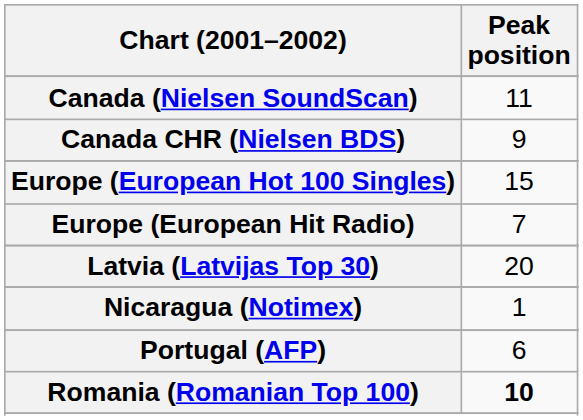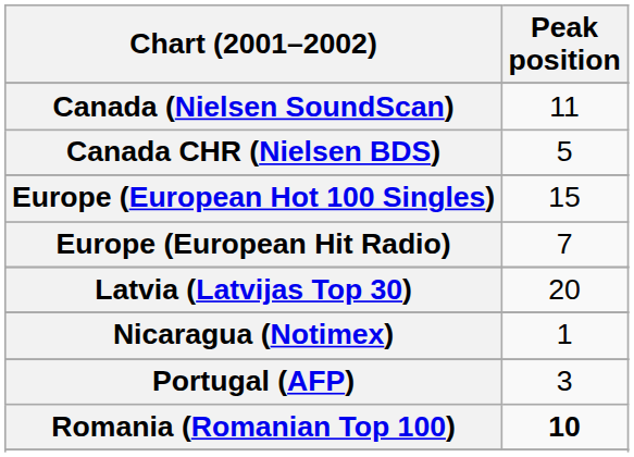Canada CHR (Nielsen BDS) | Peak position: 9 -> 5
Portugal (AFP) | Peak position: 6 -> 3
